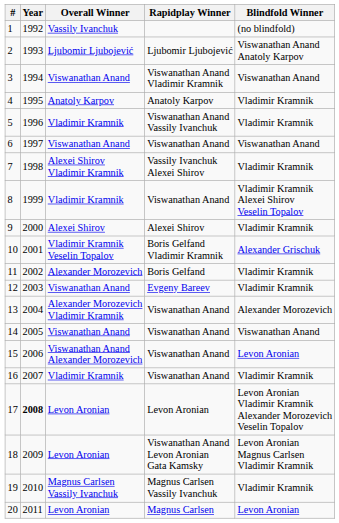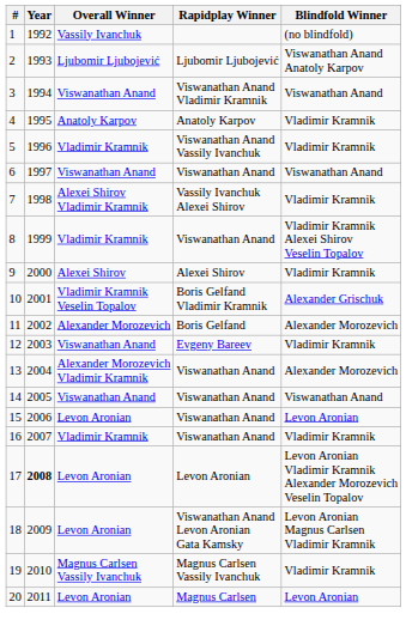11 | Blindfold Winner: Vladimir Kramnik -> Alexander Morozevich
15 | Overall Winner: Viswanathan Anand Alexander Morozevich -> Levon Aronian
